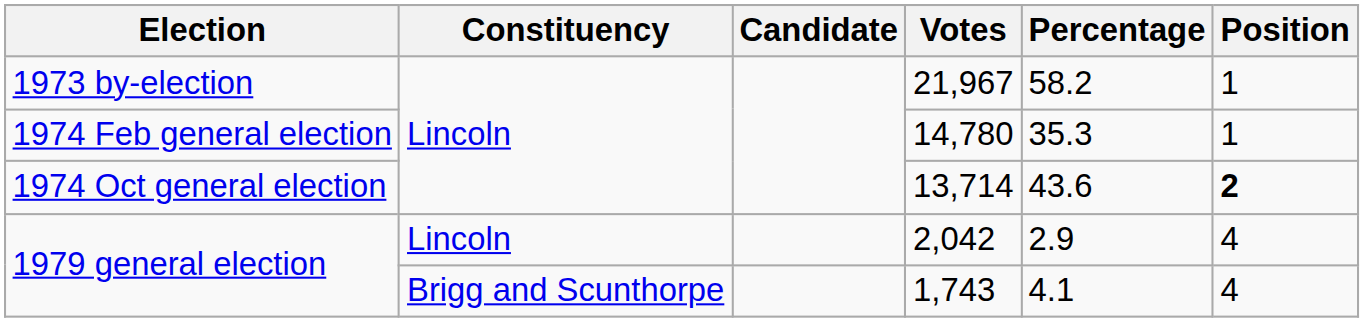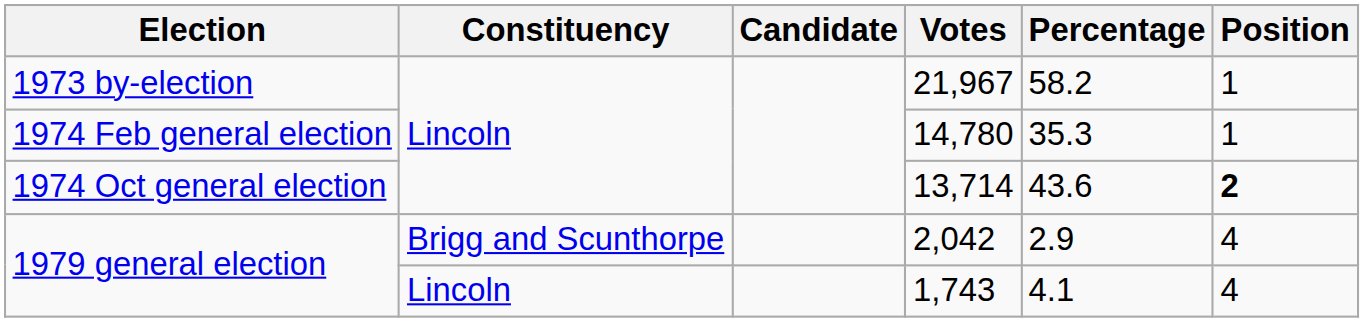2,042 | Constituency: Lincoln -> Brigg and Scunthorpe
1,743 | Constituency: Brigg and Scunthorpe -> Lincoln
